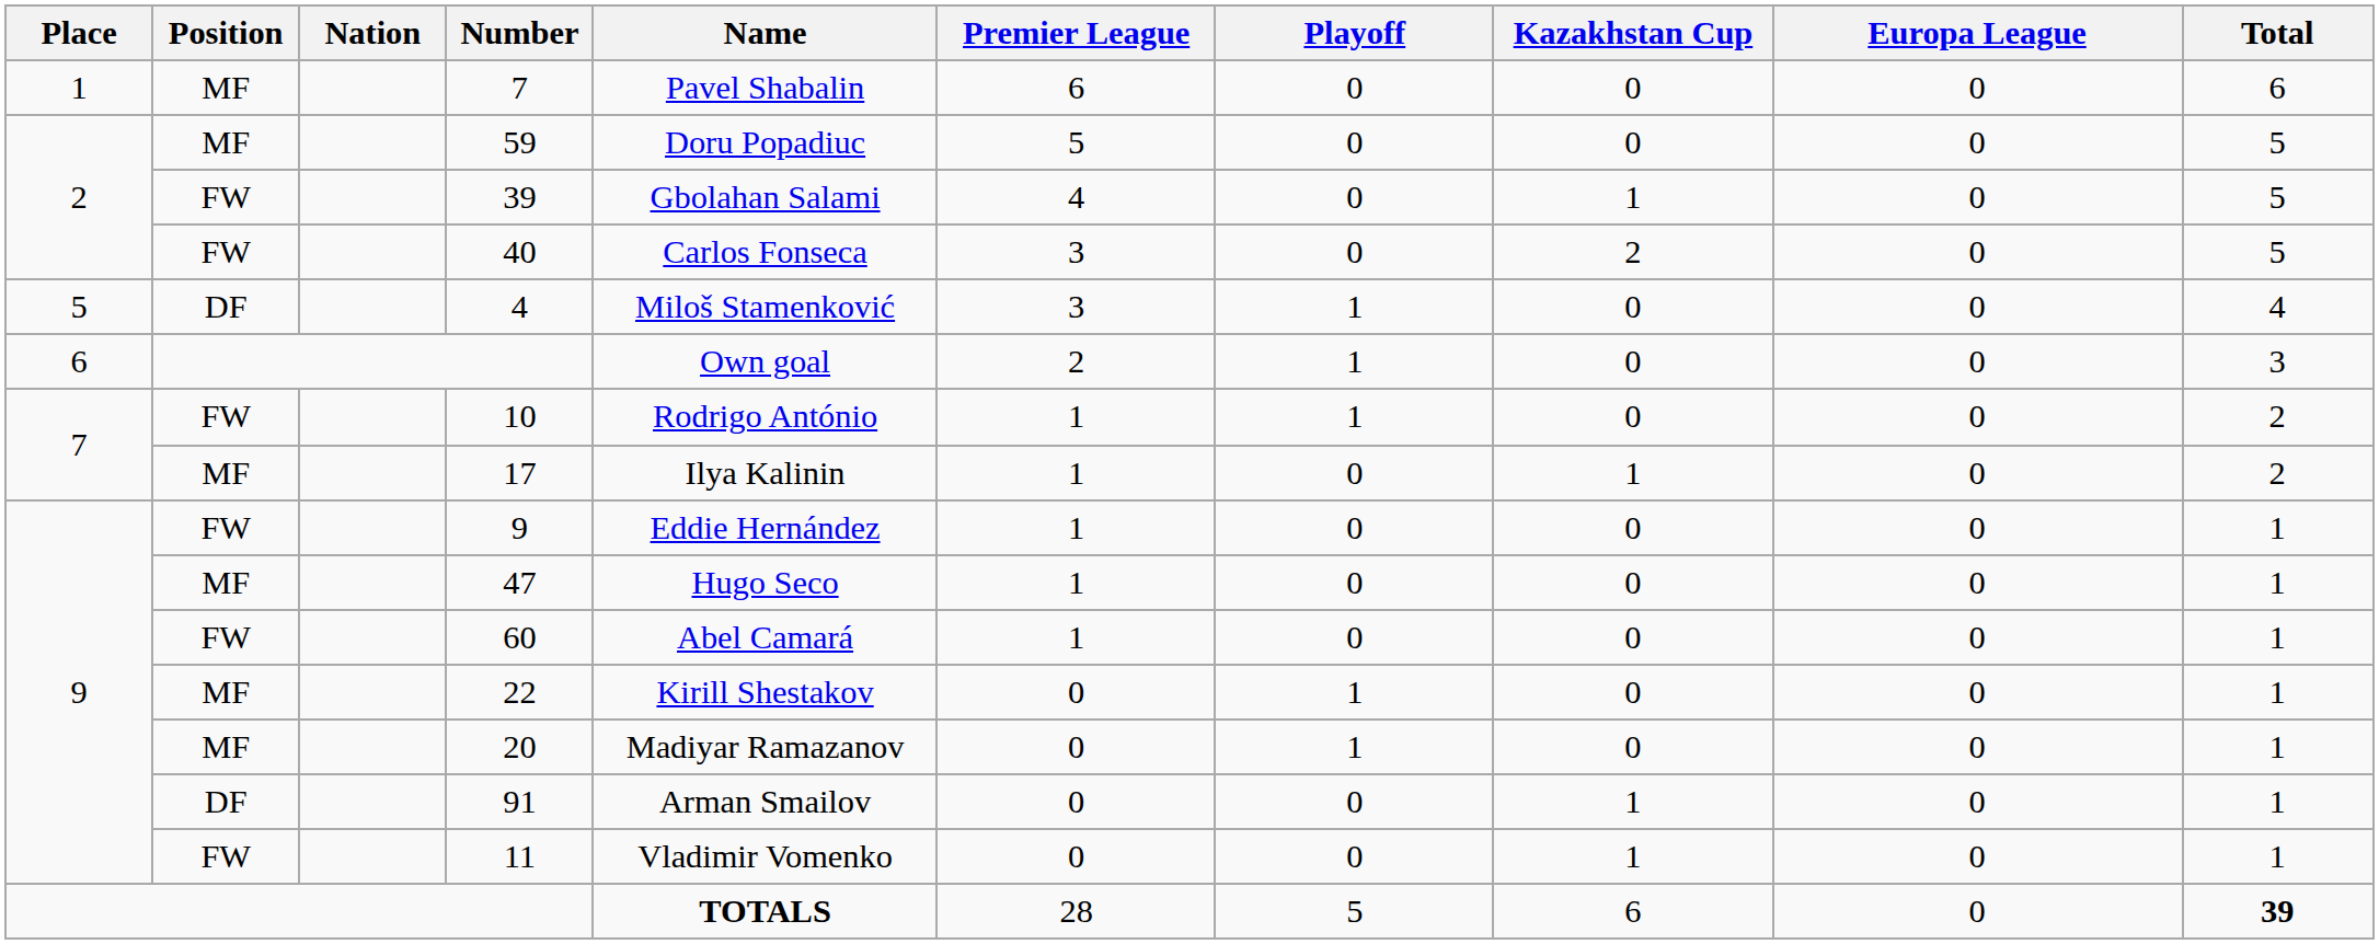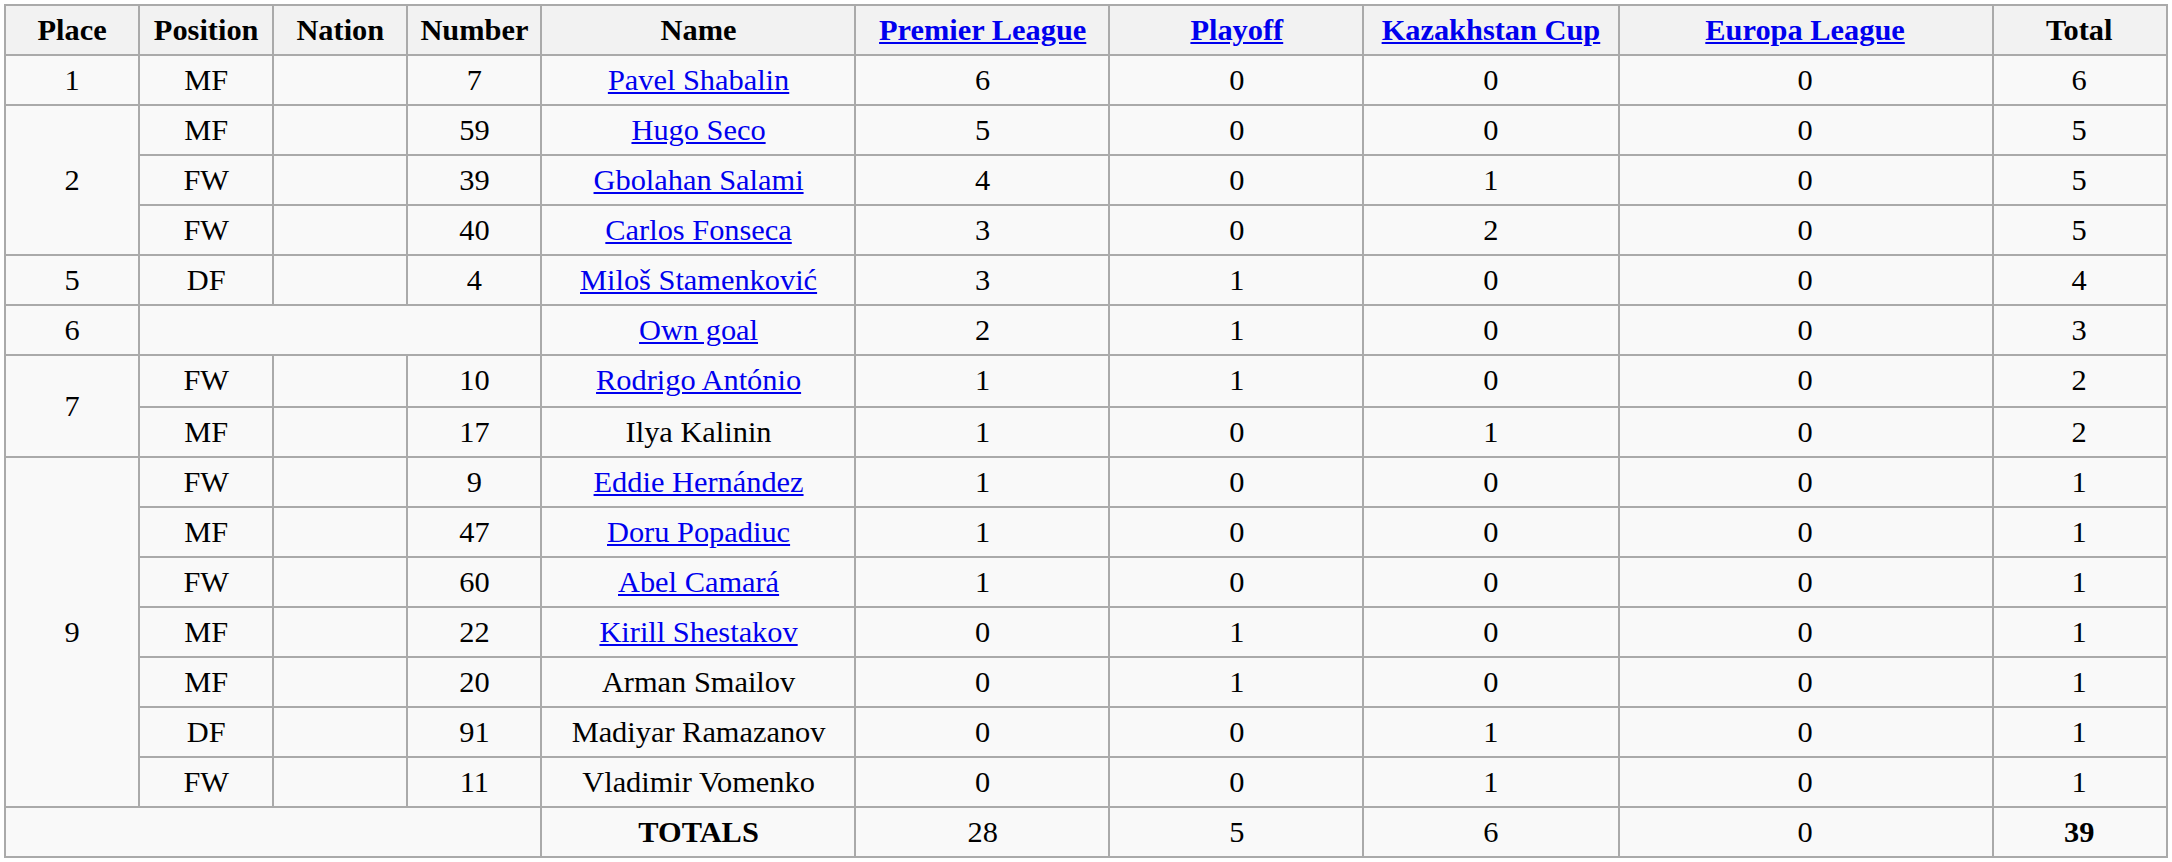59 | Name: Doru Popadiuc -> Hugo Seco
47 | Name: Hugo Seco -> Doru Popadiuc
20 | Name: Madiyar Ramazanov -> Arman Smailov
91 | Name: Arman Smailov -> Madiyar Ramazanov
